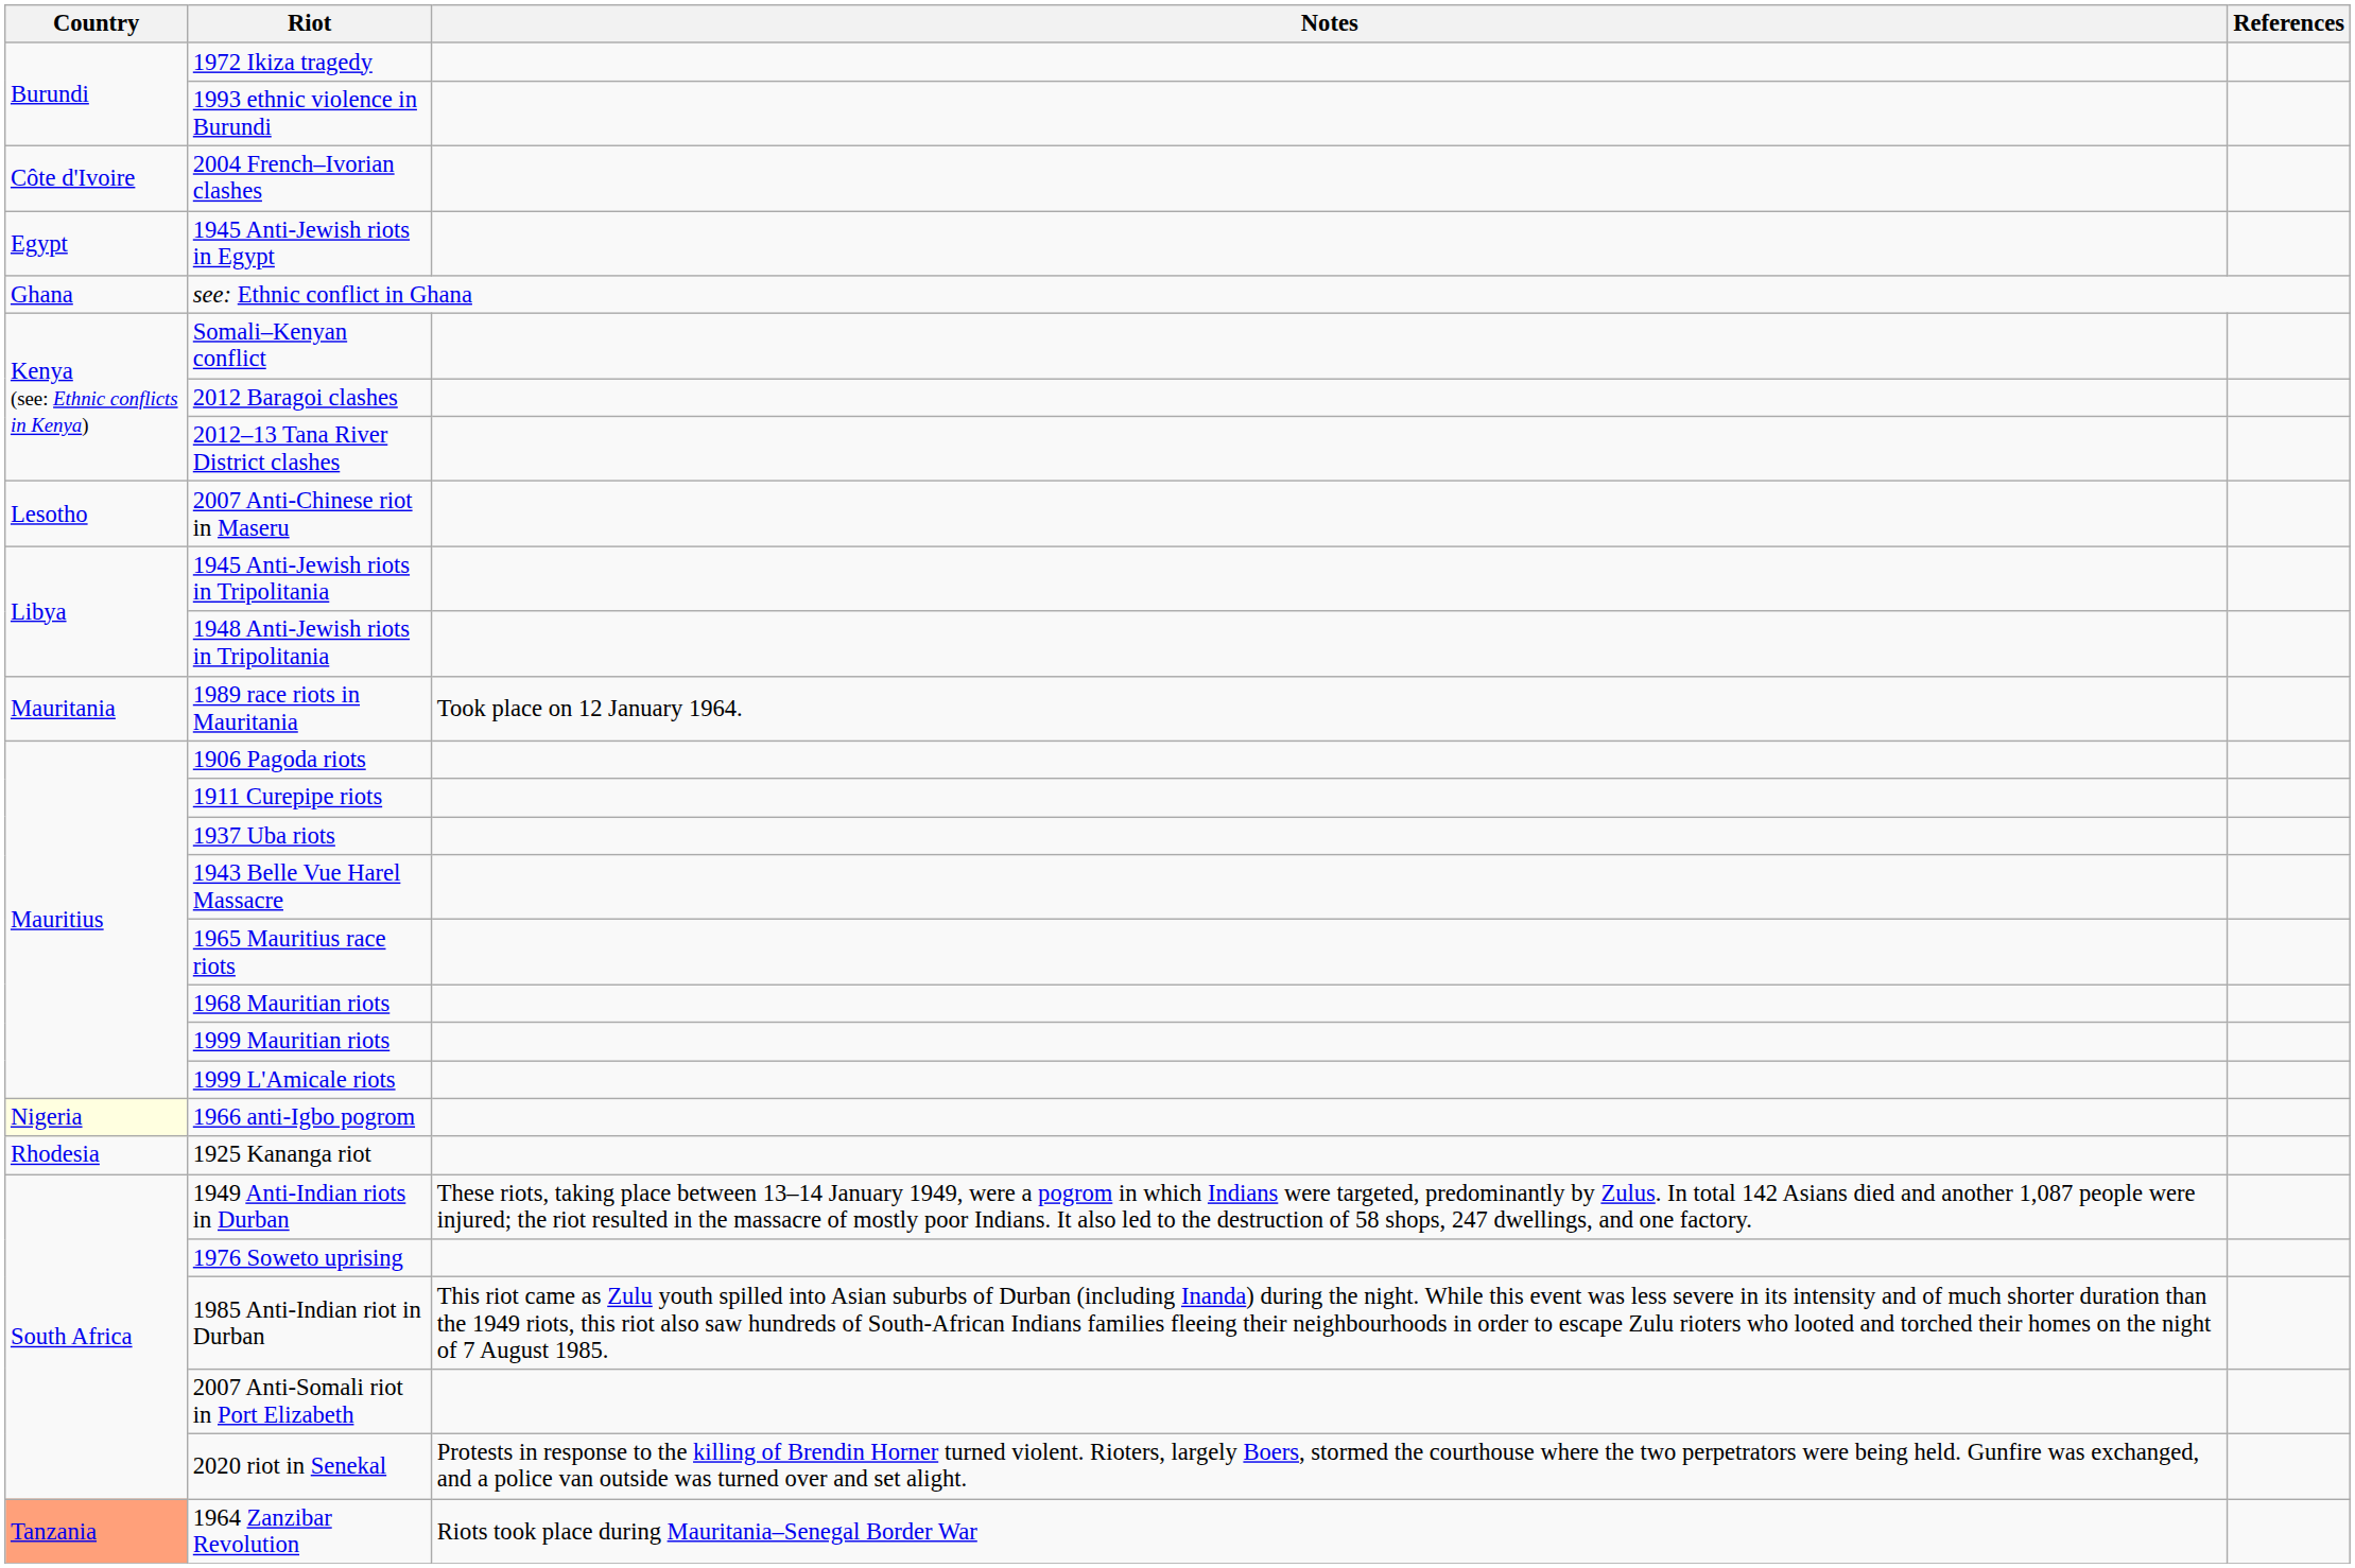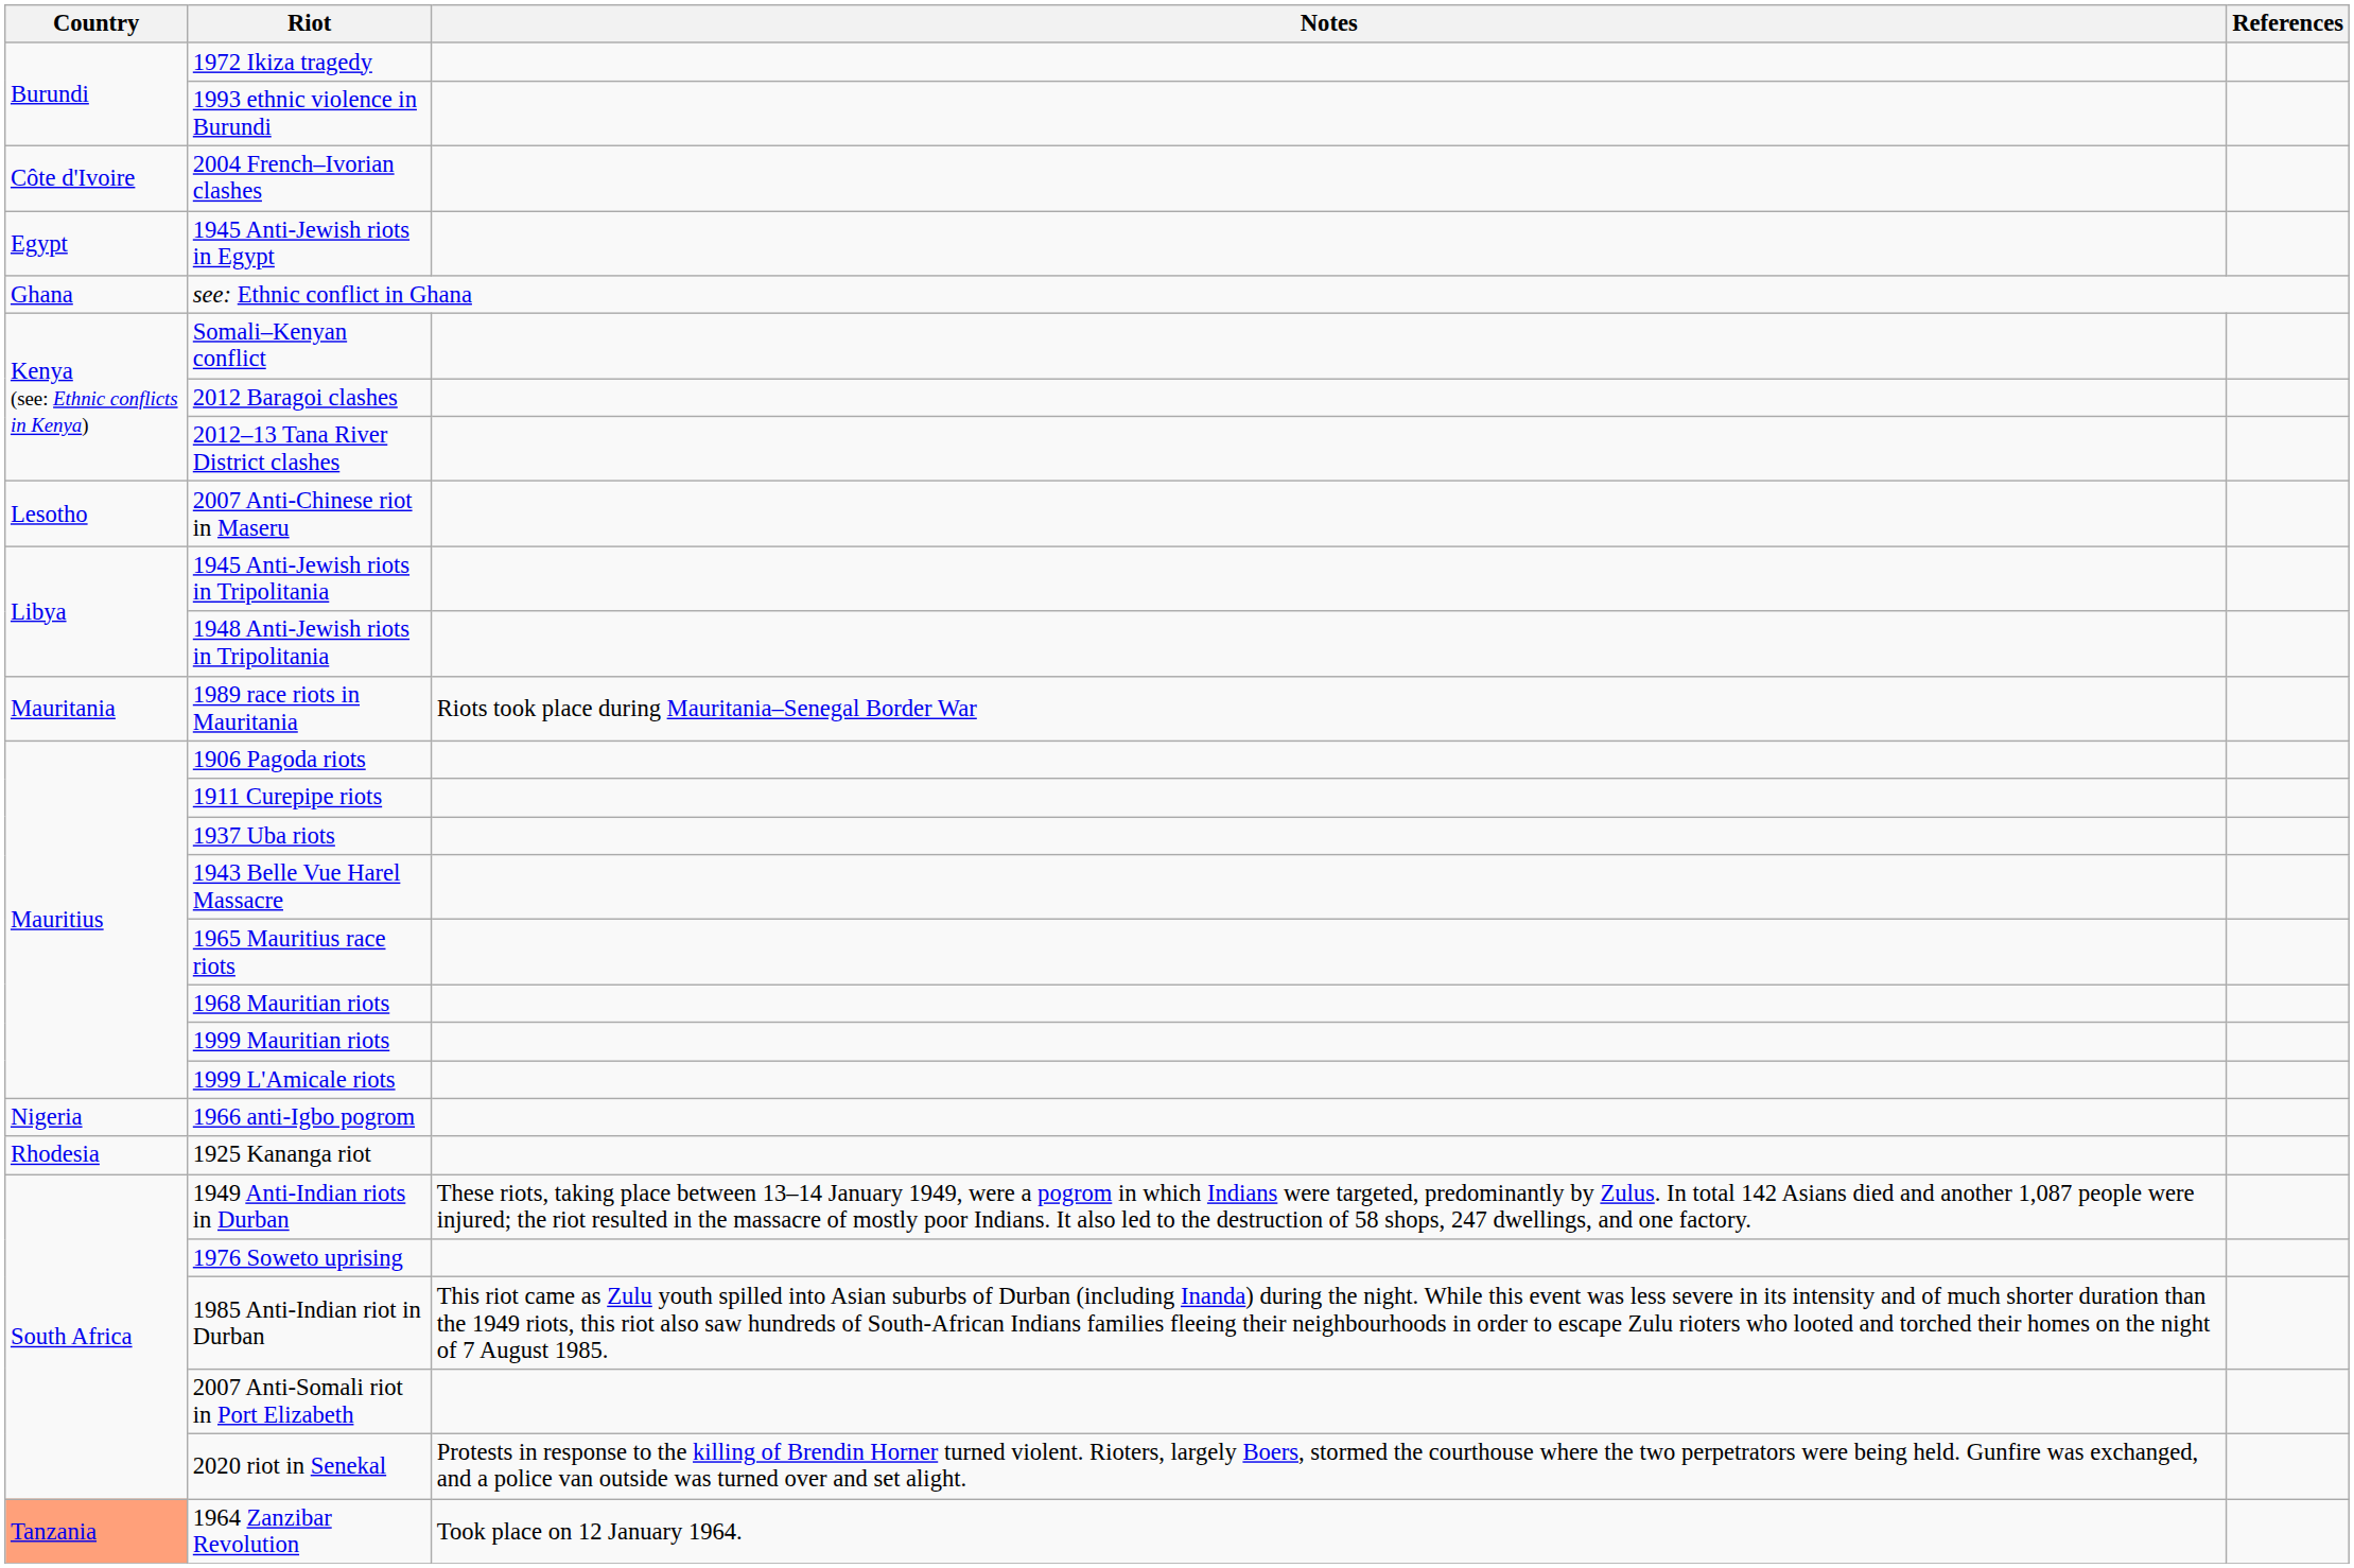1989 race riots in Mauritania | Notes: Took place on 12 January 1964. -> Riots took place during Mauritania–Senegal Border War
1966 anti-Igbo pogrom | Country: lightyellow background -> no background
1964 Zanzibar Revolution | Notes: Riots took place during Mauritania–Senegal Border War -> Took place on 12 January 1964.
